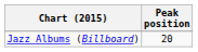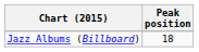Jazz Albums (Billboard) | Peak position: 20 -> 18
